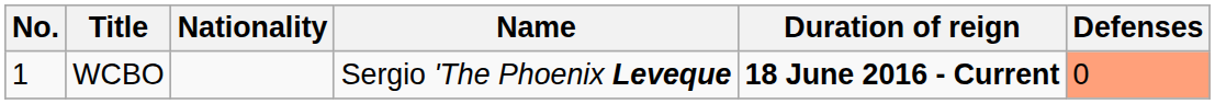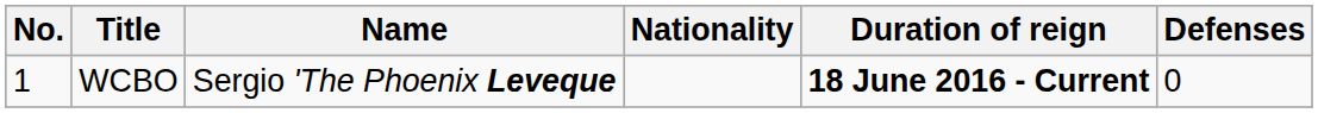columns swapped: Name <-> Nationality
WCBO | Defenses: lightsalmon background -> no background
